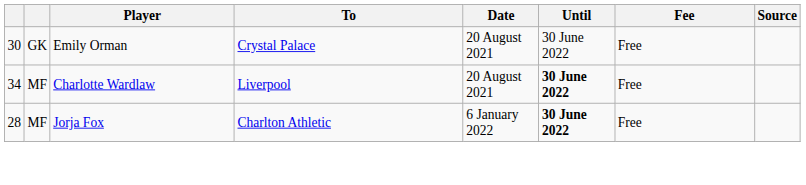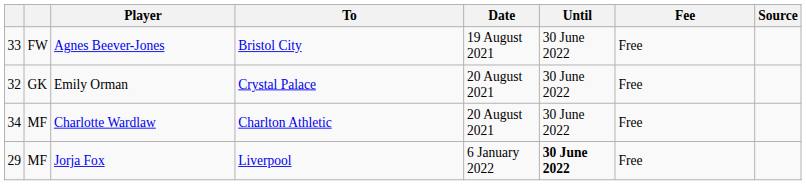+ row: 33 | FW | Agnes Beever-Jones | Bristol City | 19 August 2021 | 30 June 2022 | Free
Emily Orman | column 1: 30 -> 32
Charlotte Wardlaw | To: Liverpool -> Charlton Athletic
Charlotte Wardlaw | Until: bold -> normal
Jorja Fox | column 1: 28 -> 29
Jorja Fox | To: Charlton Athletic -> Liverpool
